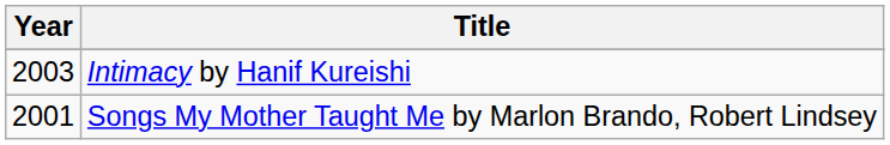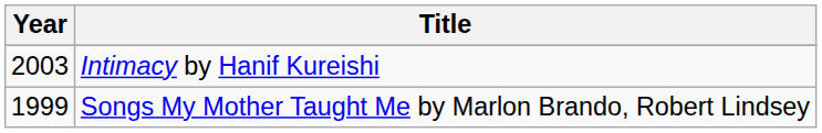Songs My Mother Taught Me by Marlon Brando, Robert Lindsey | Year: 2001 -> 1999
